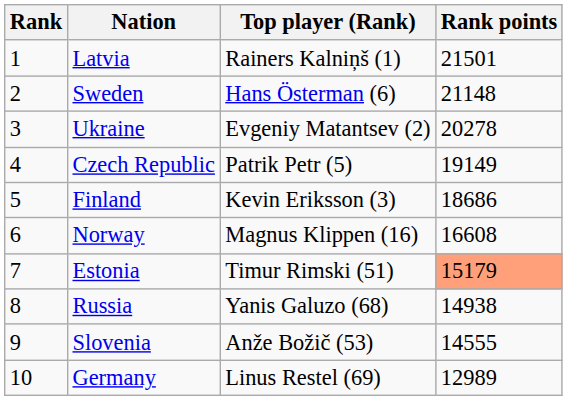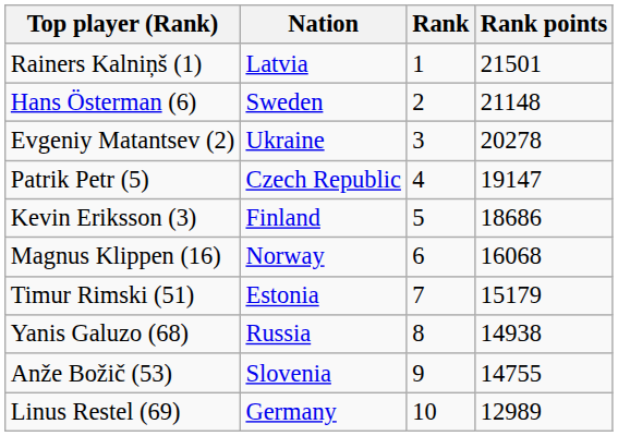columns swapped: Rank <-> Top player (Rank)
Czech Republic | Rank points: 19149 -> 19147
Norway | Rank points: 16608 -> 16068
Estonia | Rank points: lightsalmon background -> no background
Slovenia | Rank points: 14555 -> 14755
